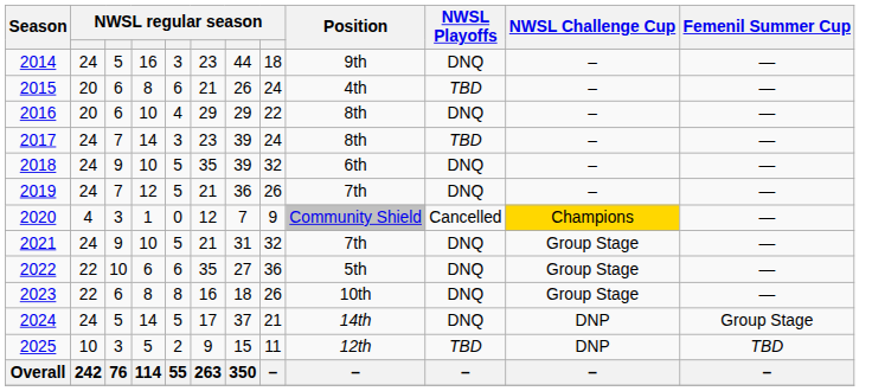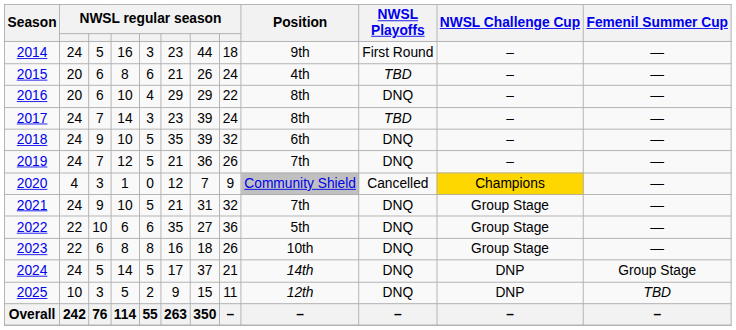2014 | NWSL Playoffs: DNQ -> First Round
2025 | NWSL Playoffs: TBD -> DNQ
